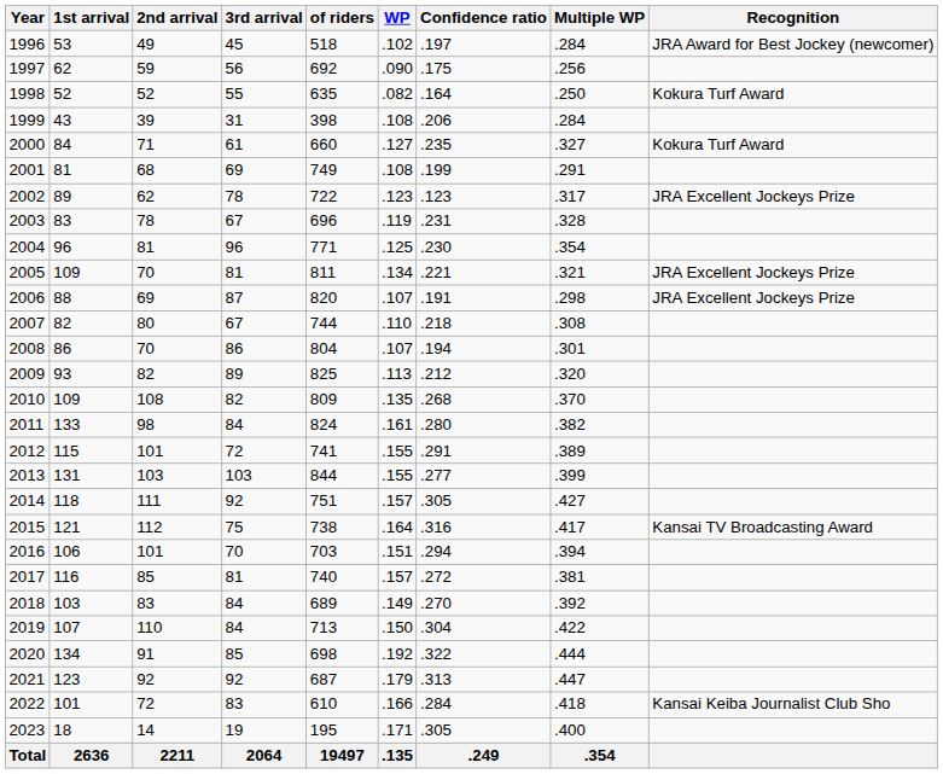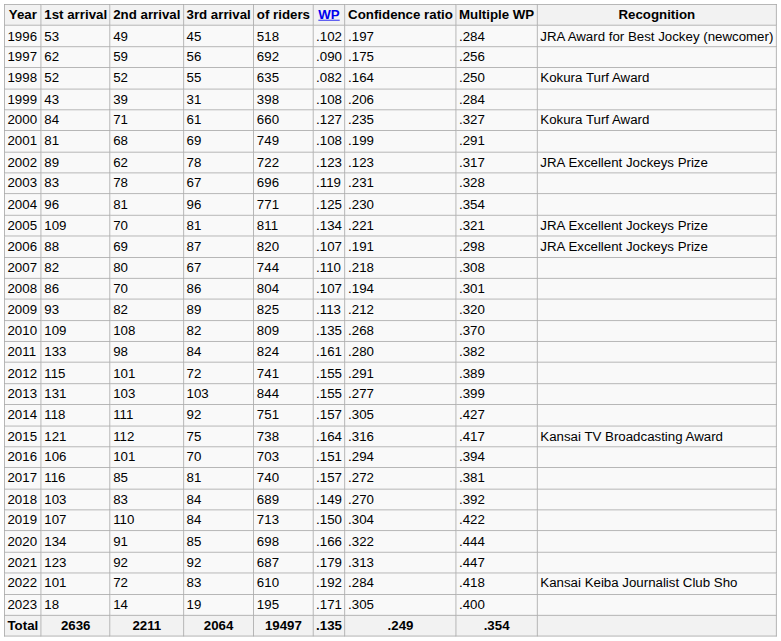2020 | WP: .192 -> .166
2022 | WP: .166 -> .192
